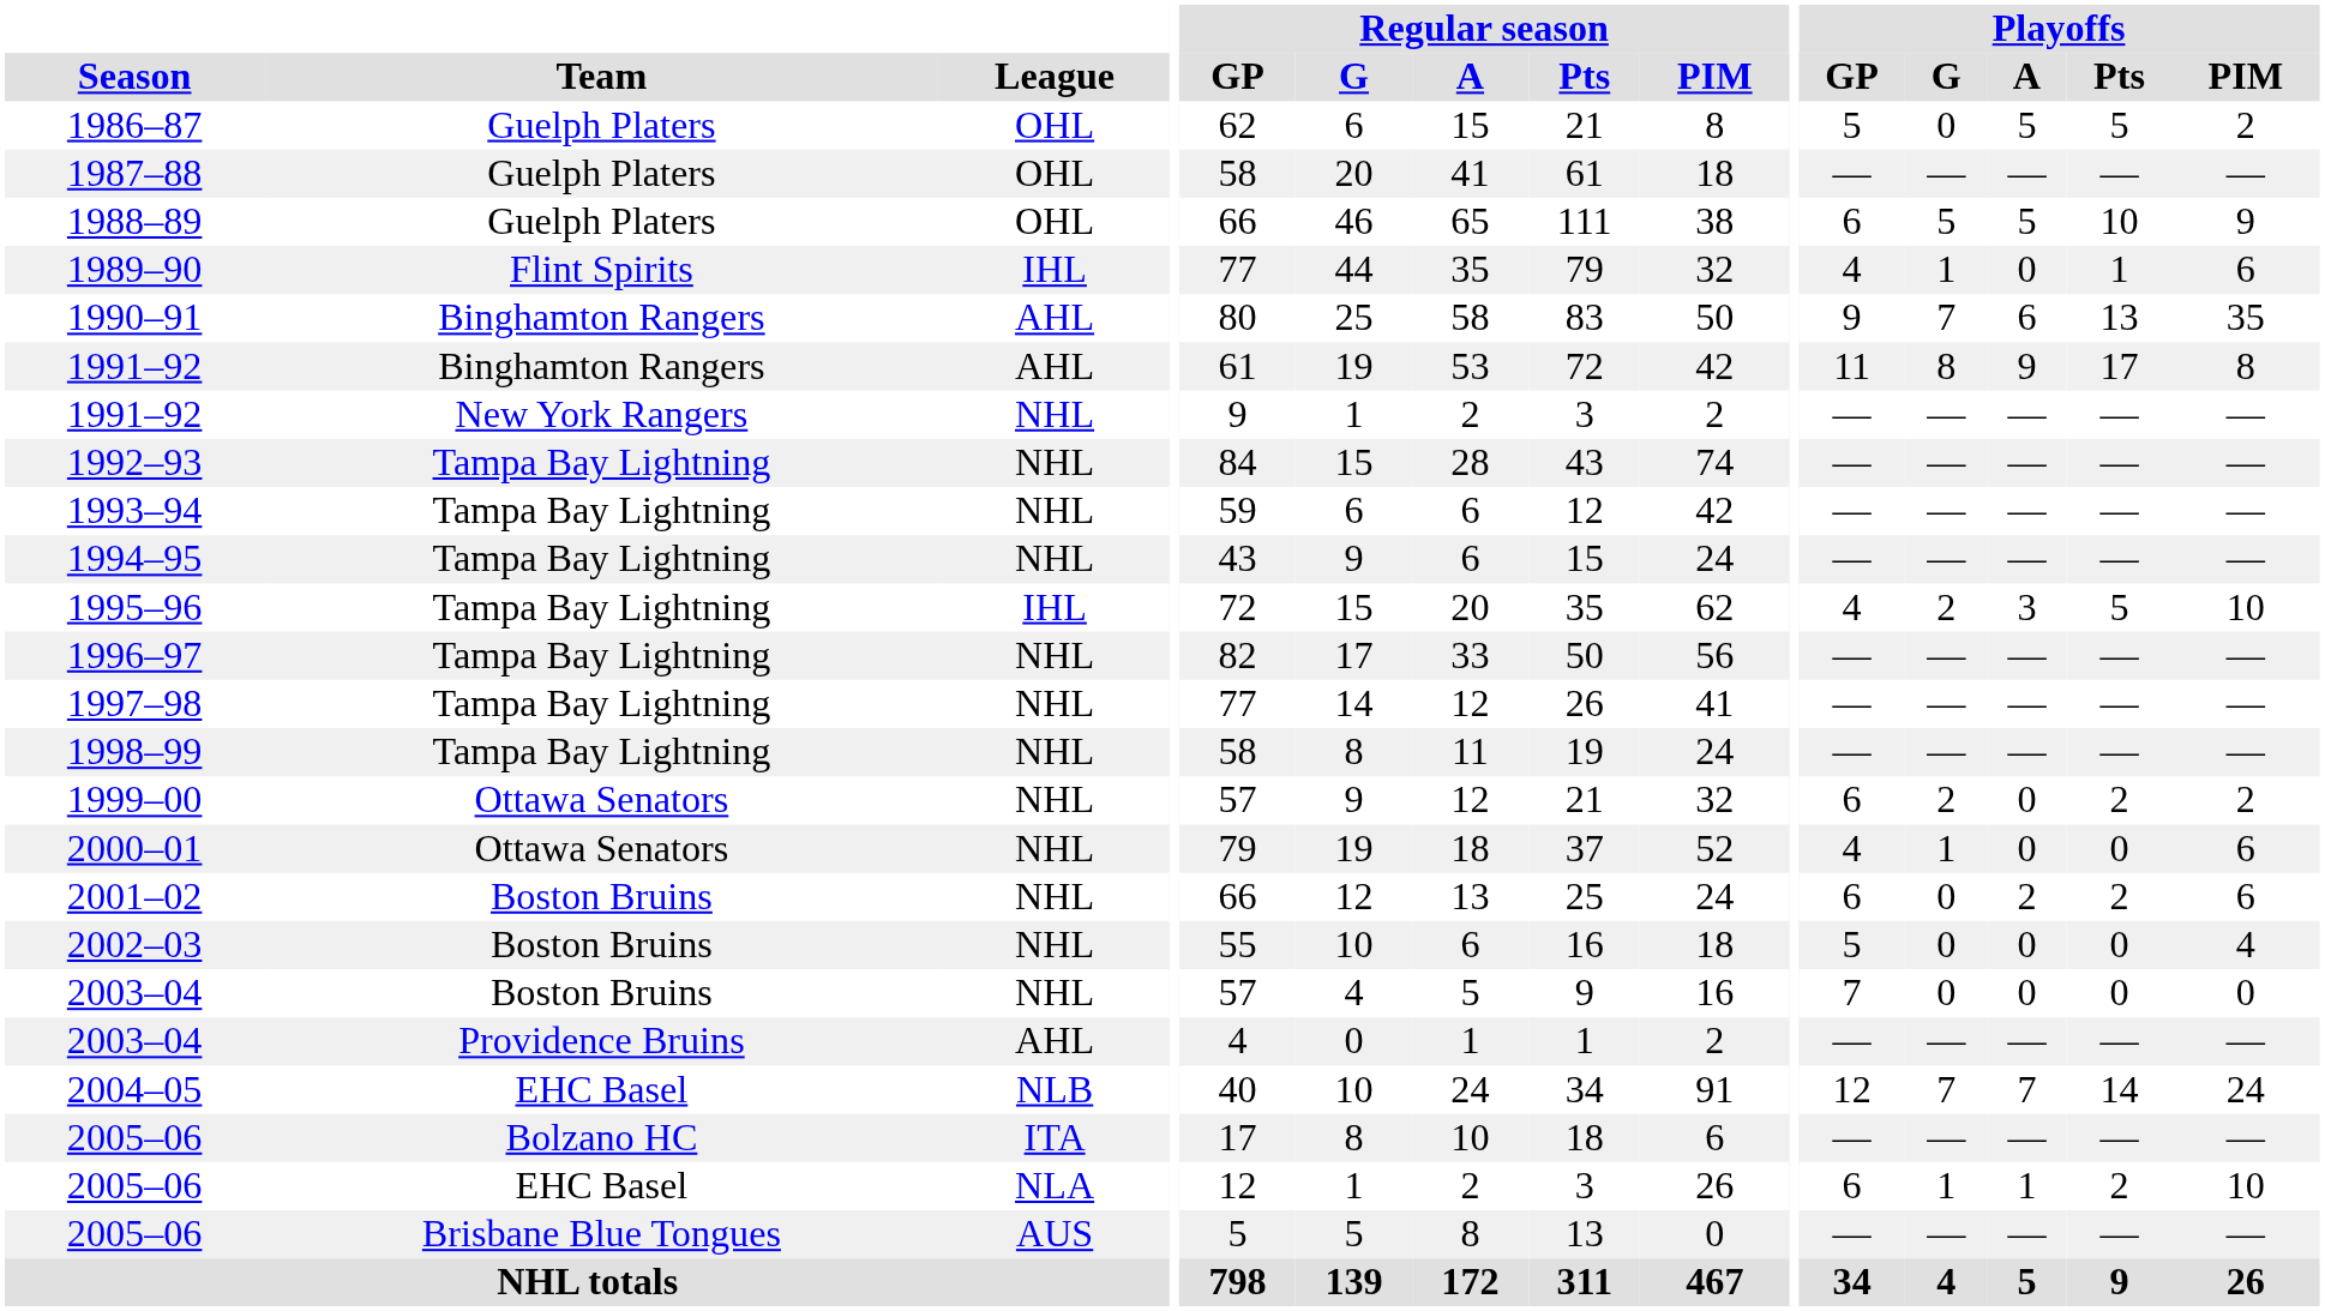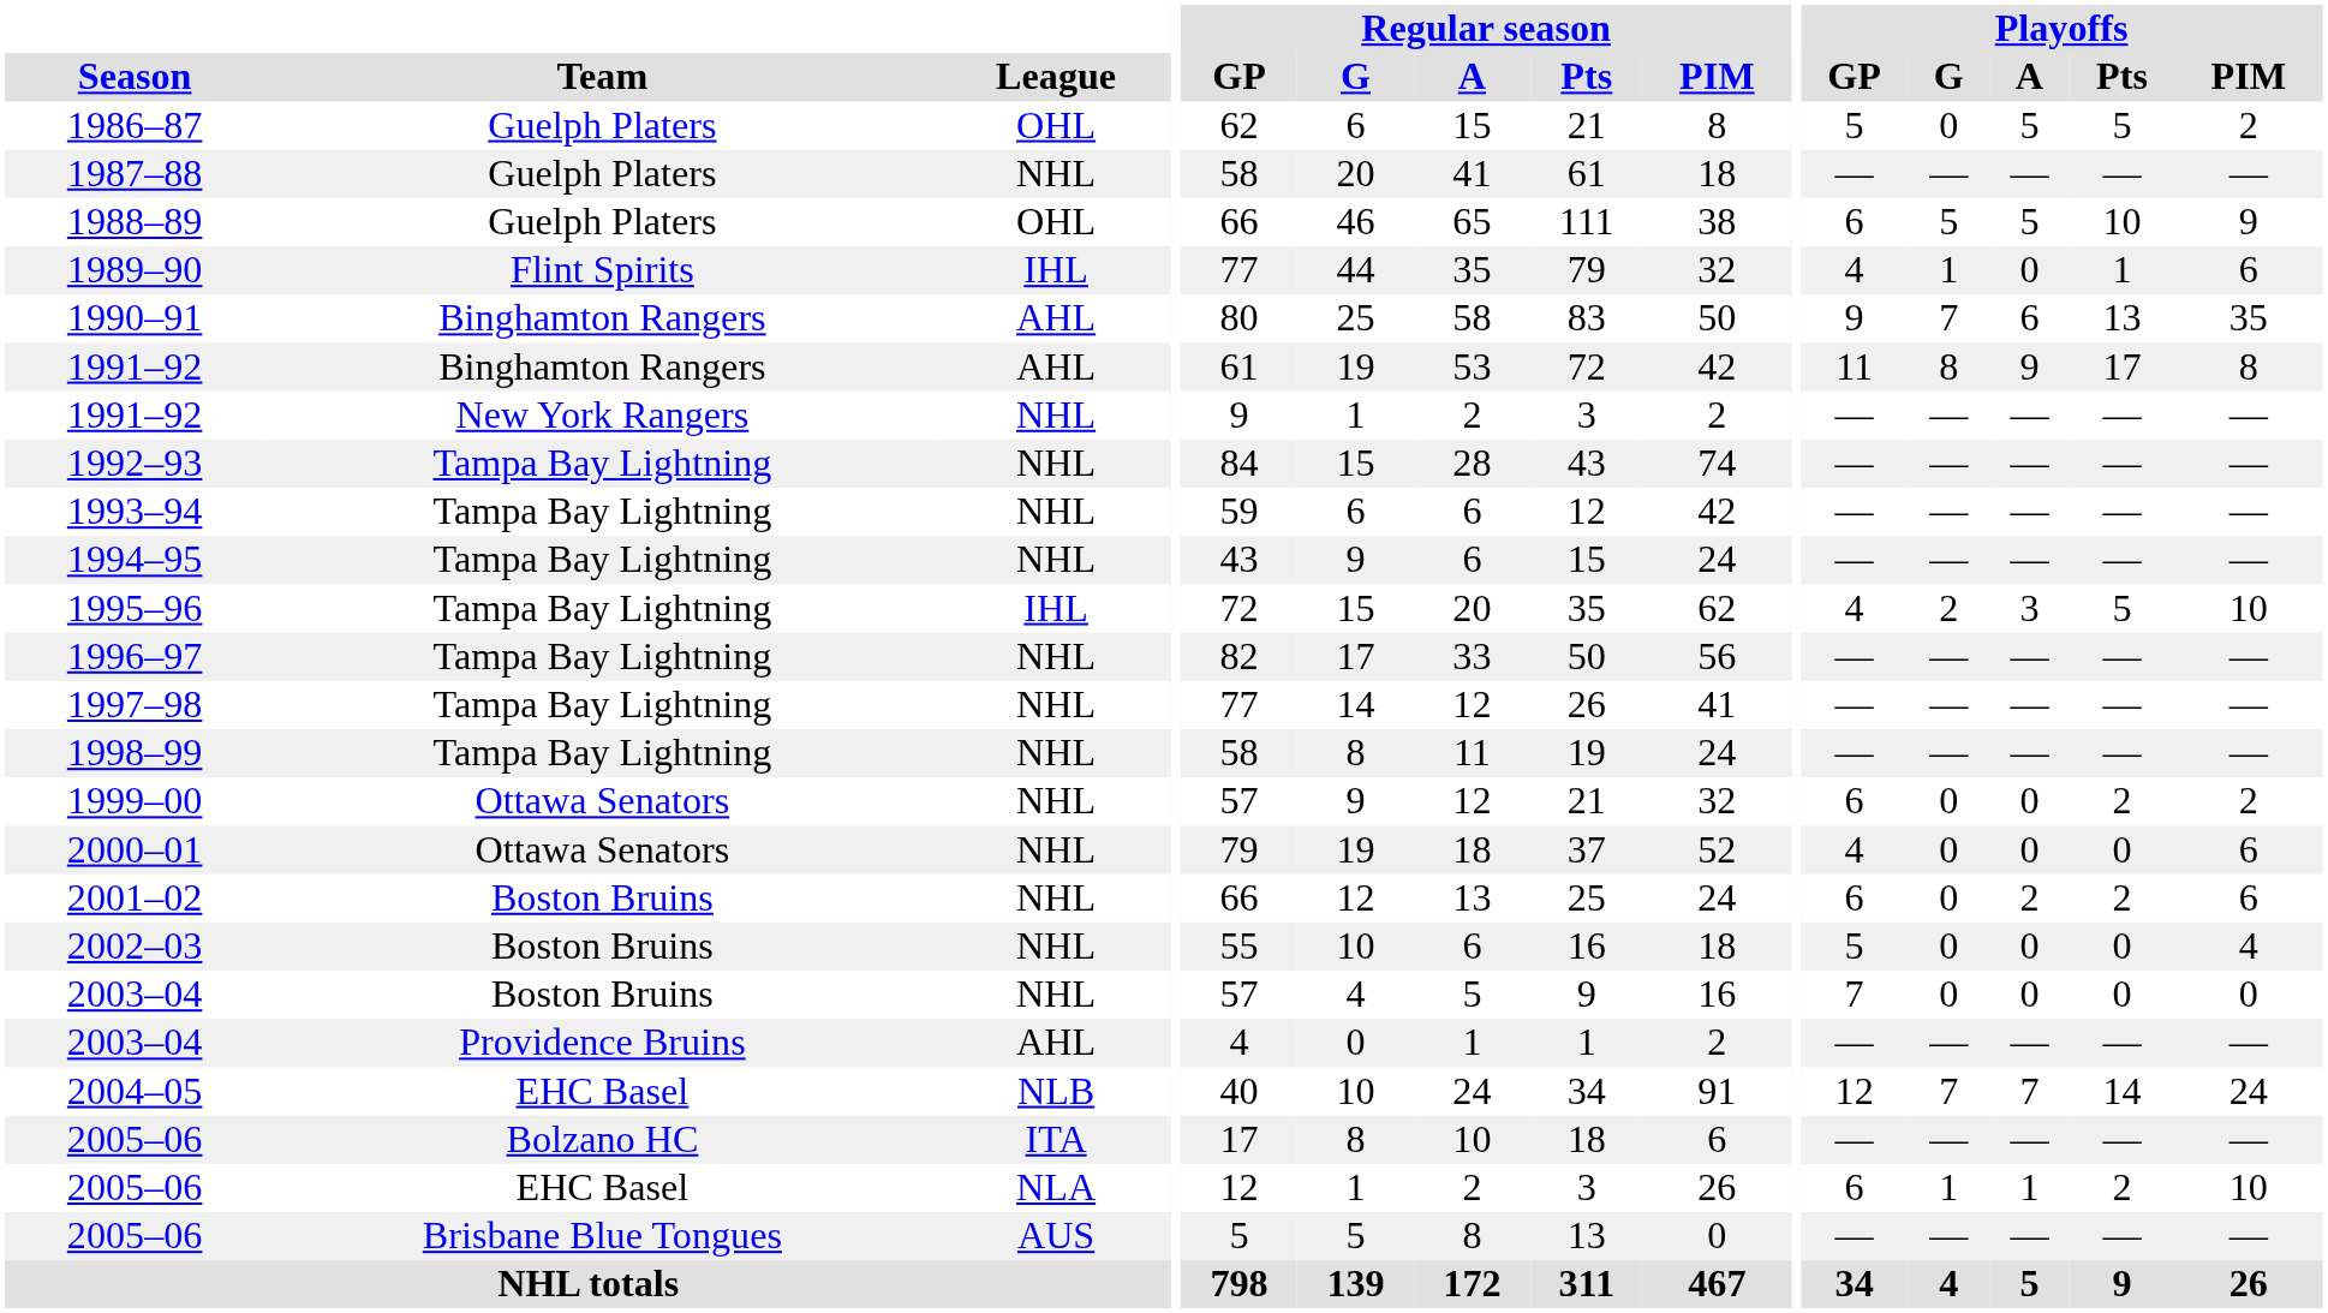1987–88 | League: OHL -> NHL
1999–00 | Playoffs / G: 2 -> 0
2000–01 | Playoffs / G: 1 -> 0
